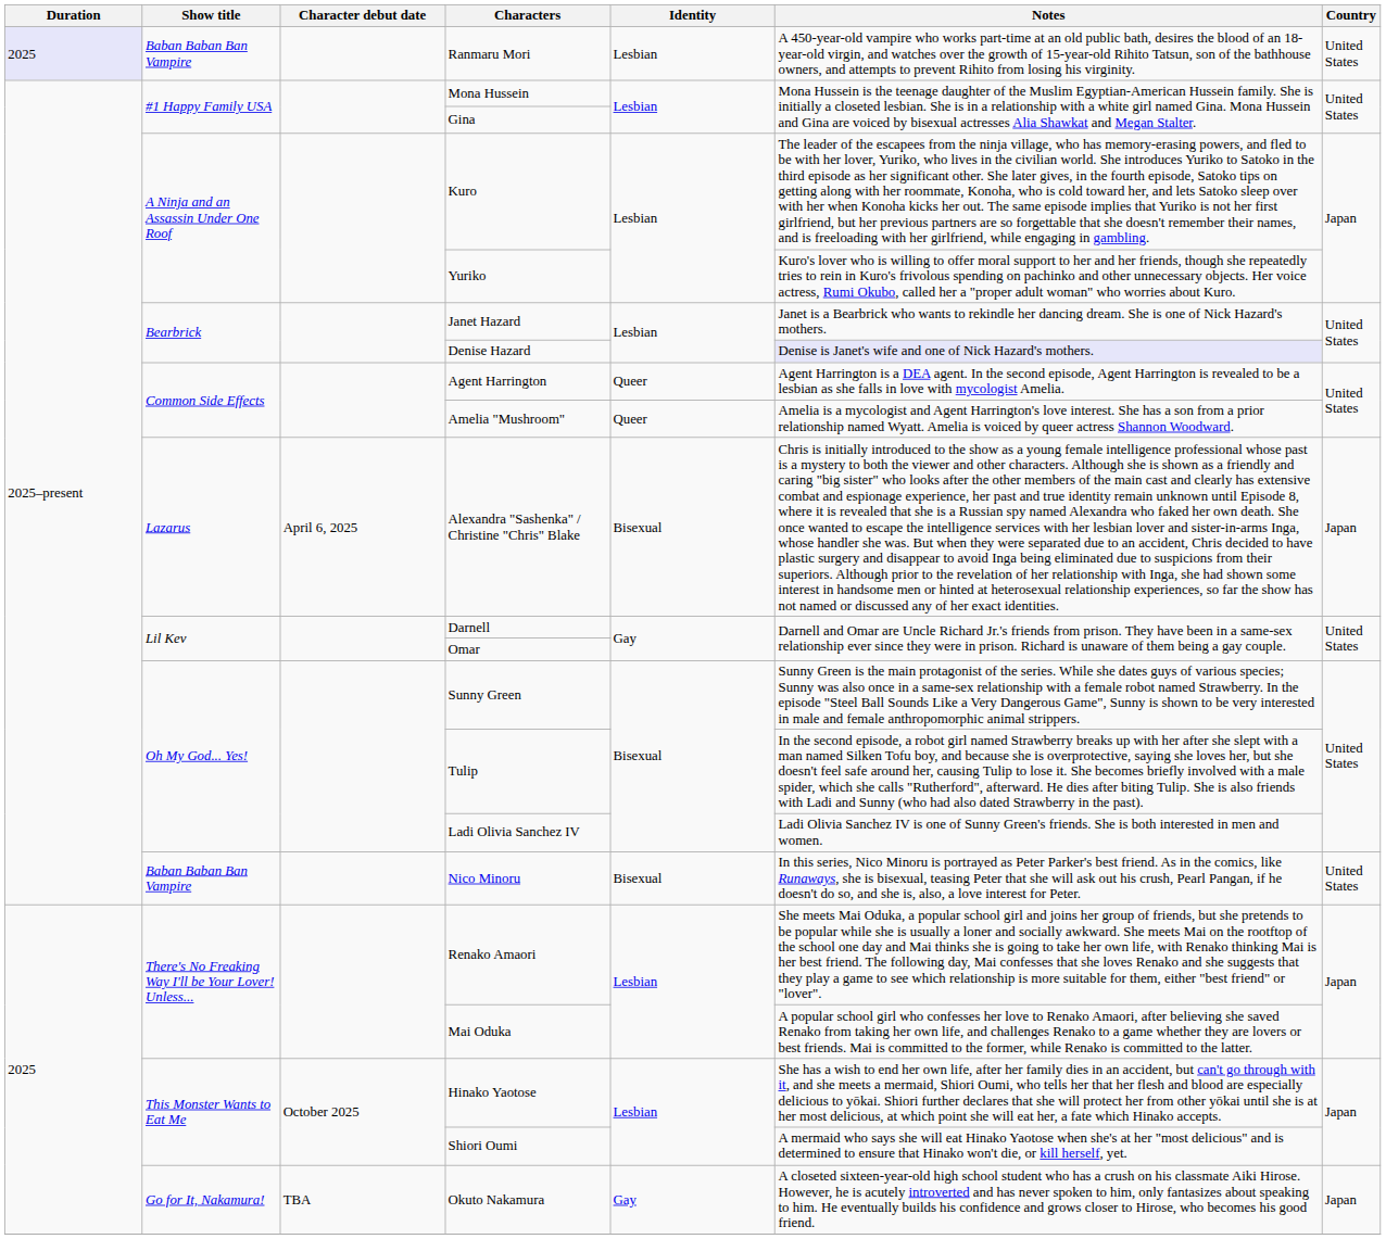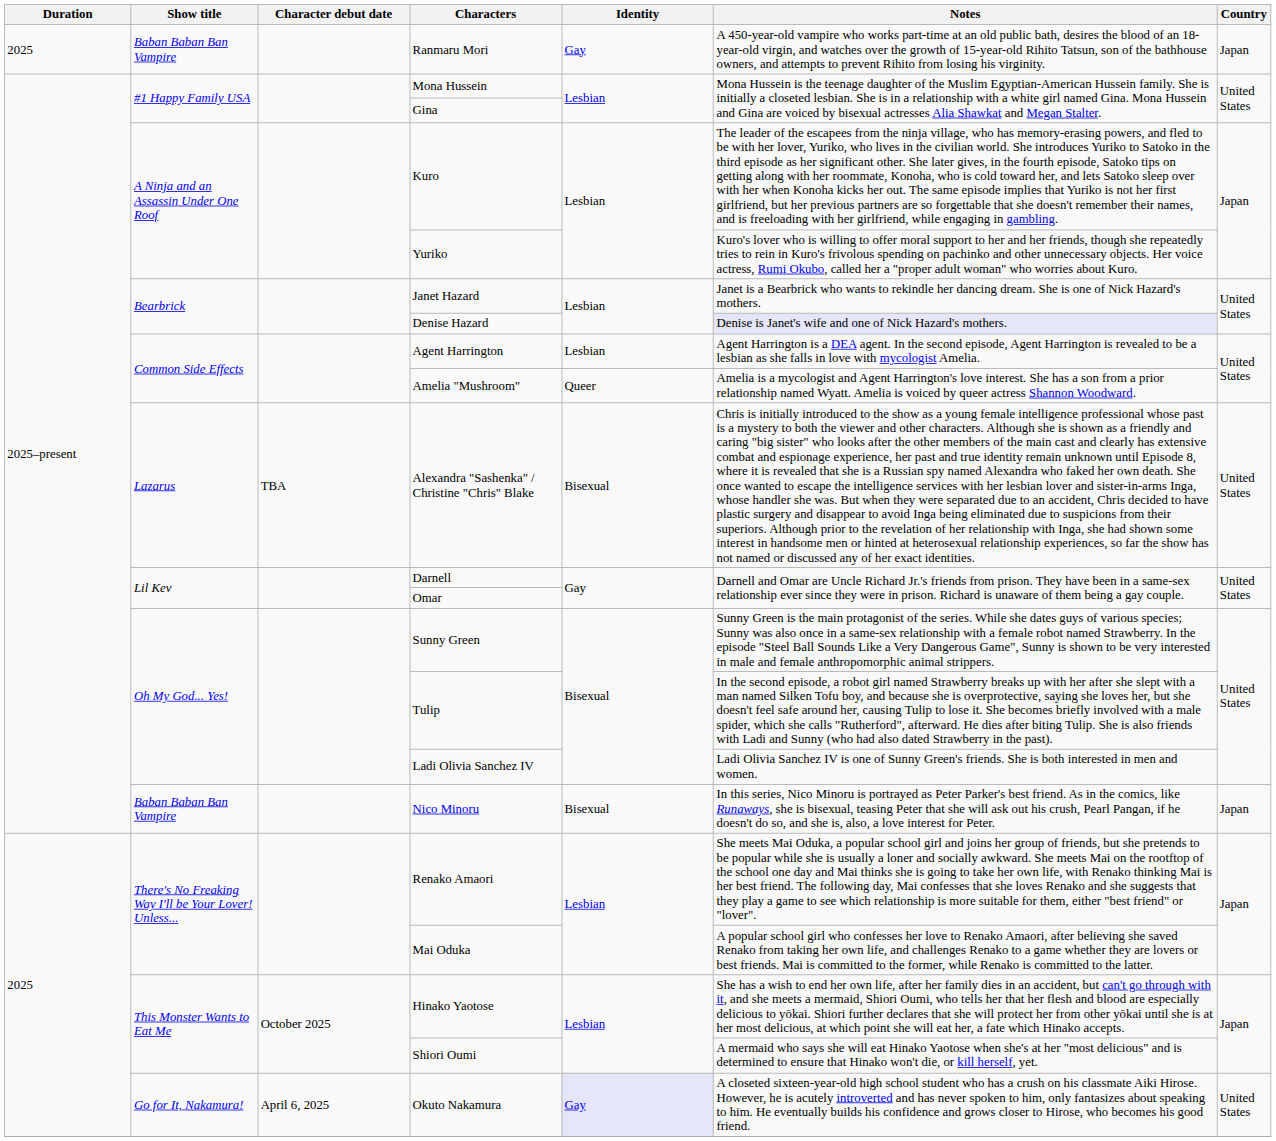Ranmaru Mori | Duration: lavender background -> no background
Ranmaru Mori | Identity: Lesbian -> Gay
Ranmaru Mori | Country: United States -> Japan
Agent Harrington | Identity: Queer -> Lesbian
Alexandra "Sashenka" / Christine "Chris" Blake | Character debut date: April 6, 2025 -> TBA
Alexandra "Sashenka" / Christine "Chris" Blake | Country: Japan -> United States
Nico Minoru | Country: United States -> Japan
Okuto Nakamura | Character debut date: TBA -> April 6, 2025
Okuto Nakamura | Identity: no background -> lavender background
Okuto Nakamura | Country: Japan -> United States
